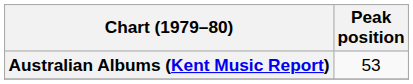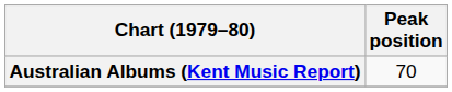Australian Albums (Kent Music Report) | Peak position: 53 -> 70
